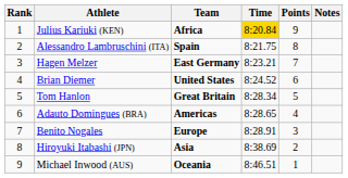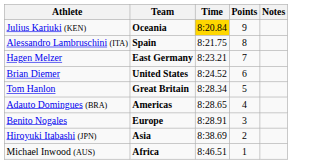- column: Rank | 1 | 2 | 3 | 4 | 5 | 6 | 7 | 8 | 9
Julius Kariuki (KEN) | Team: Africa -> Oceania
Michael Inwood (AUS) | Team: Oceania -> Africa
